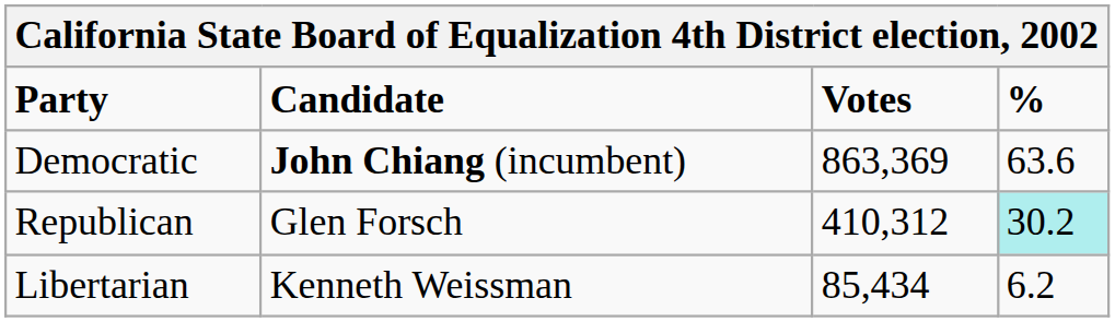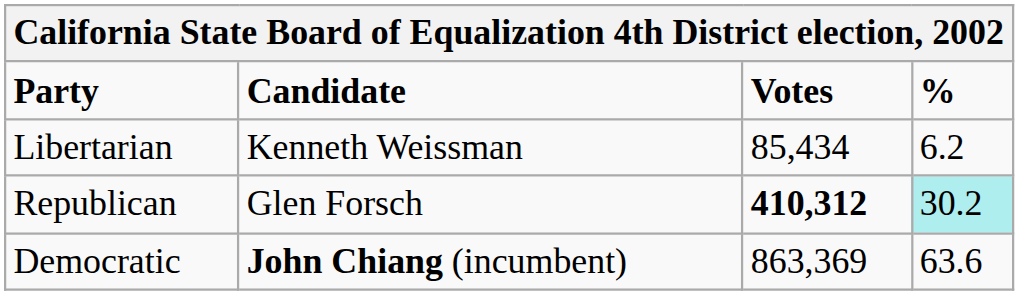rows swapped: Democratic <-> Libertarian
Republican | Votes: normal -> bold
